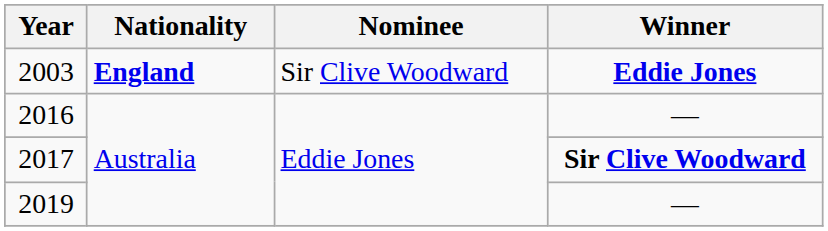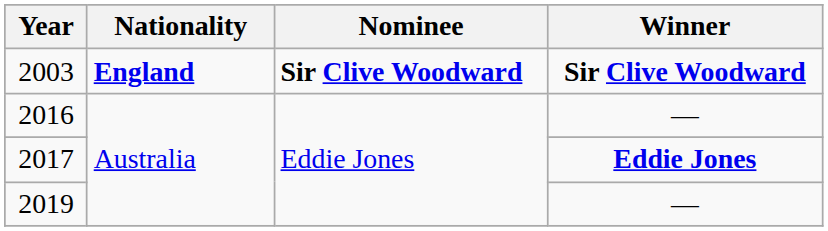2003 | Nominee: normal -> bold
2003 | Winner: Eddie Jones -> Sir Clive Woodward
2017 | Winner: Sir Clive Woodward -> Eddie Jones
